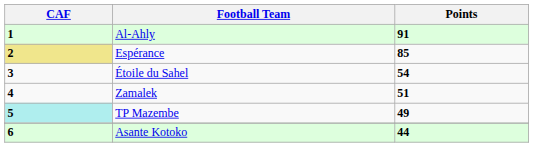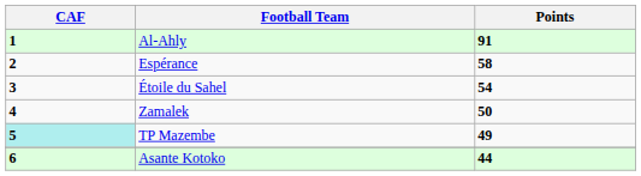Espérance | CAF: khaki background -> no background
Espérance | Points: 85 -> 58
Zamalek | Points: 51 -> 50
